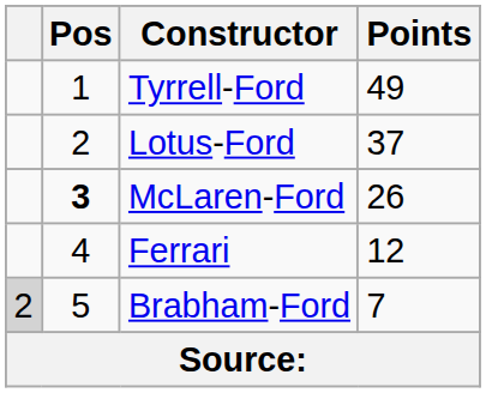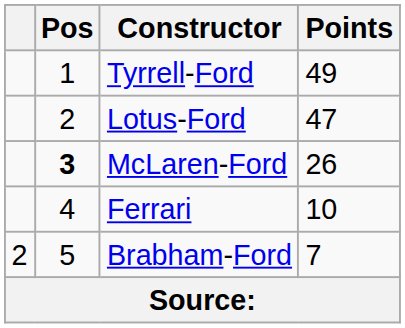Lotus-Ford | Points: 37 -> 47
Ferrari | Points: 12 -> 10
Brabham-Ford | column 1: lightgrey background -> no background
